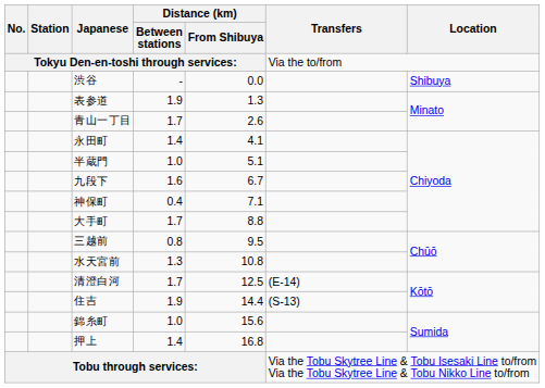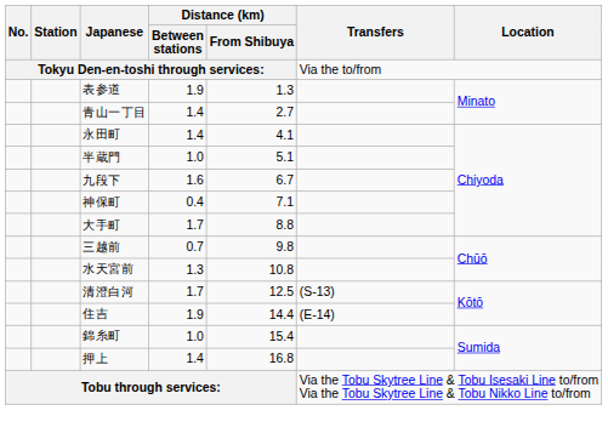- row: 渋谷 | - | 0.0 | Shibuya
青山一丁目 | Distance (km) / Between stations: 1.7 -> 1.4
青山一丁目 | Distance (km) / From Shibuya: 2.6 -> 2.7
三越前 | Distance (km) / Between stations: 0.8 -> 0.7
三越前 | Distance (km) / From Shibuya: 9.5 -> 9.8
清澄白河 | Transfers: (E-14) -> (S-13)
住吉 | Transfers: (S-13) -> (E-14)
錦糸町 | Distance (km) / From Shibuya: 15.6 -> 15.4
